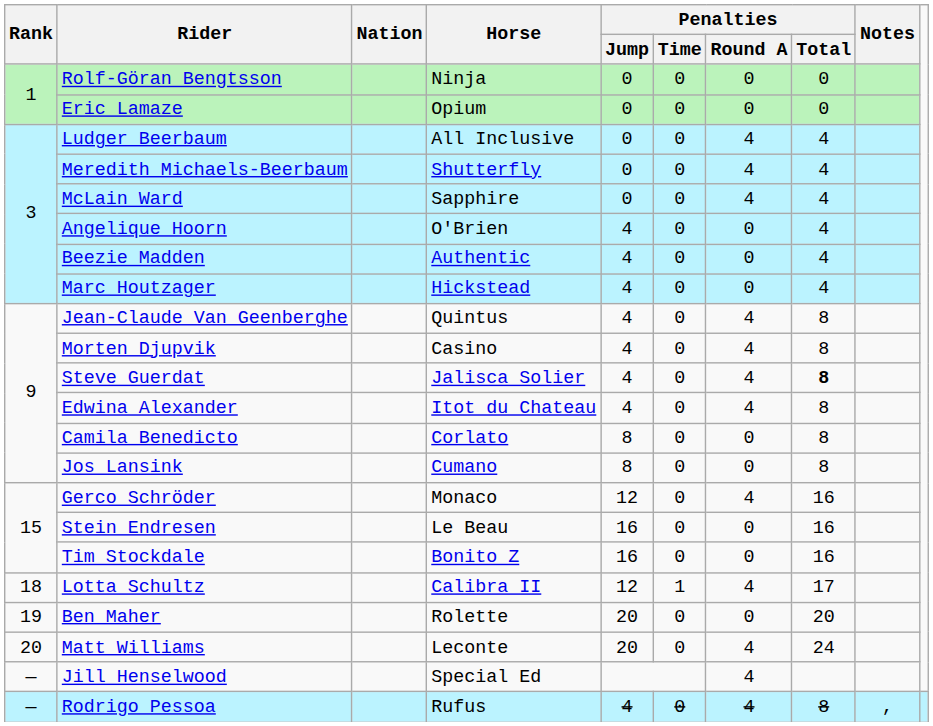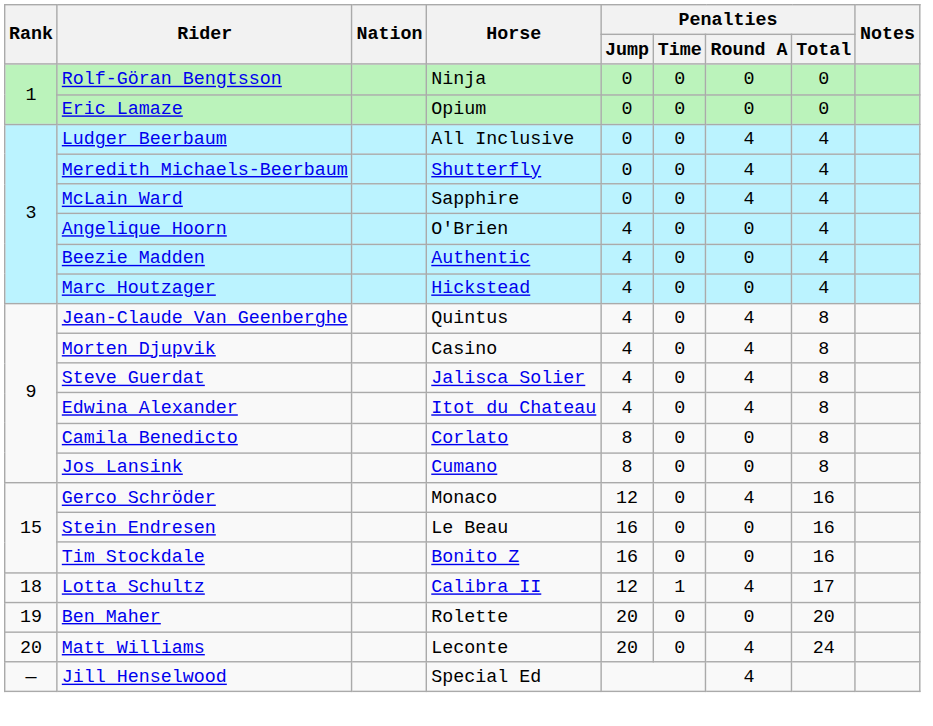Steve Guerdat | Penalties / Total: bold -> normal
- row: — | Rodrigo Pessoa | Rufus | 4 | 0 | 4 | 8 | ,
